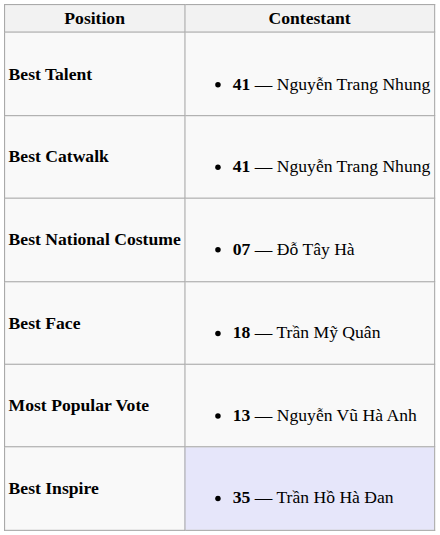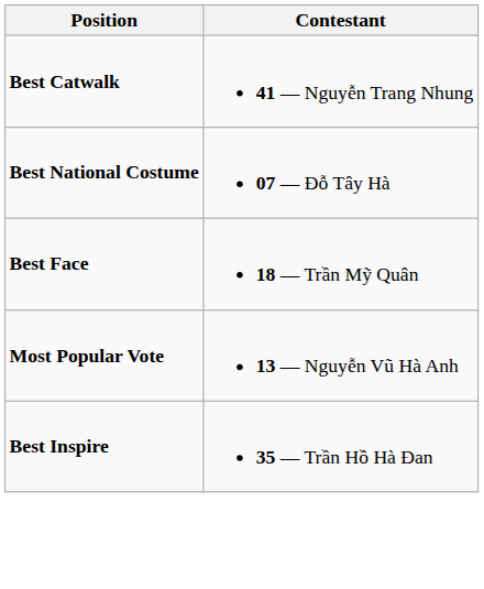- row: Best Talent | 41 — Nguyễn Trang Nhung
Best Inspire | Contestant: lavender background -> no background
